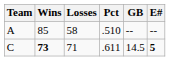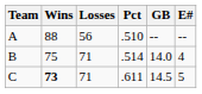A | Wins: 85 -> 88
A | Losses: 58 -> 56
+ row: B | 75 | 71 | .514 | 14.0 | 4
C | E#: bold -> normal
